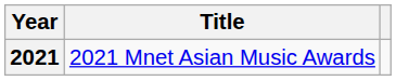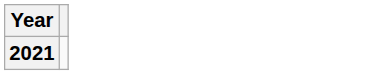- column: Title | 2021 Mnet Asian Music Awards
